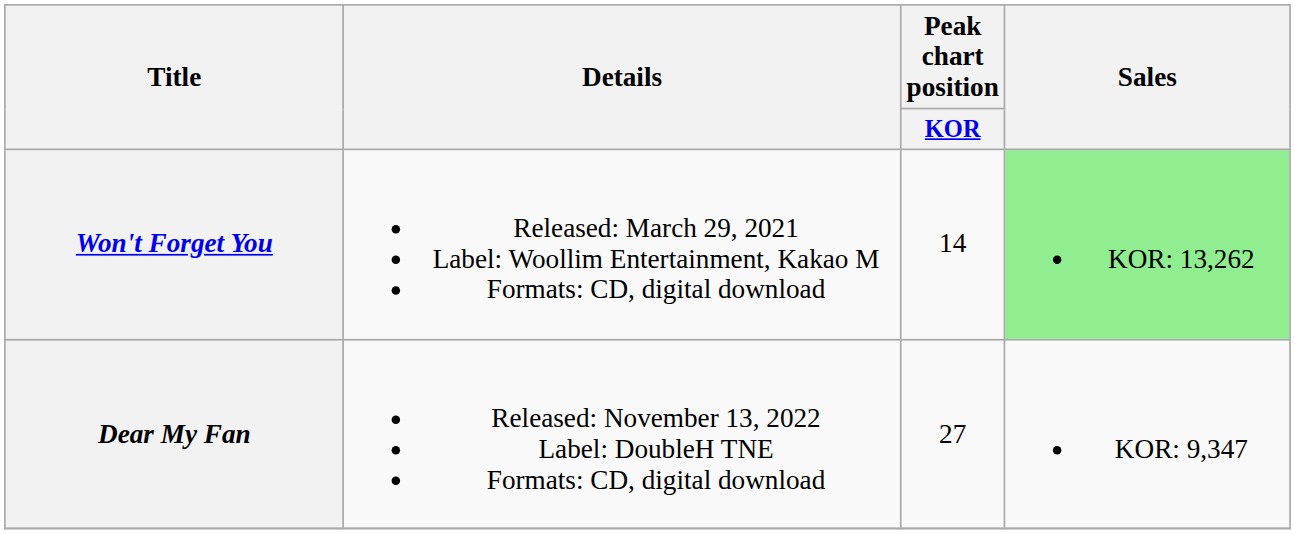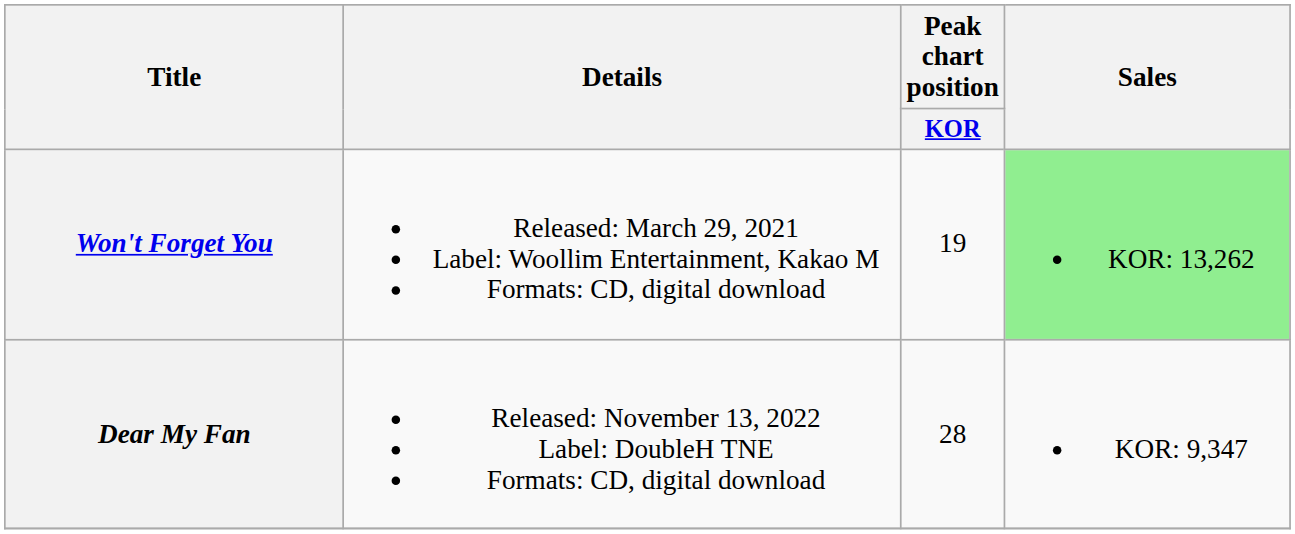Won't Forget You | Peak chart position / KOR: 14 -> 19
Dear My Fan | Peak chart position / KOR: 27 -> 28
